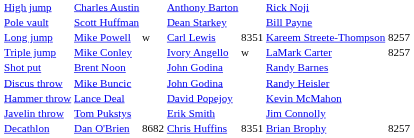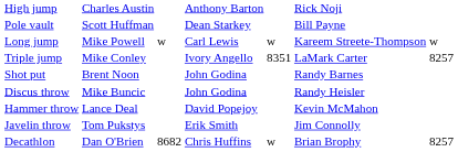Long jump | column 5: 8351 -> w
Long jump | column 7: 8257 -> w
Triple jump | column 5: w -> 8351
Decathlon | column 5: 8351 -> w
